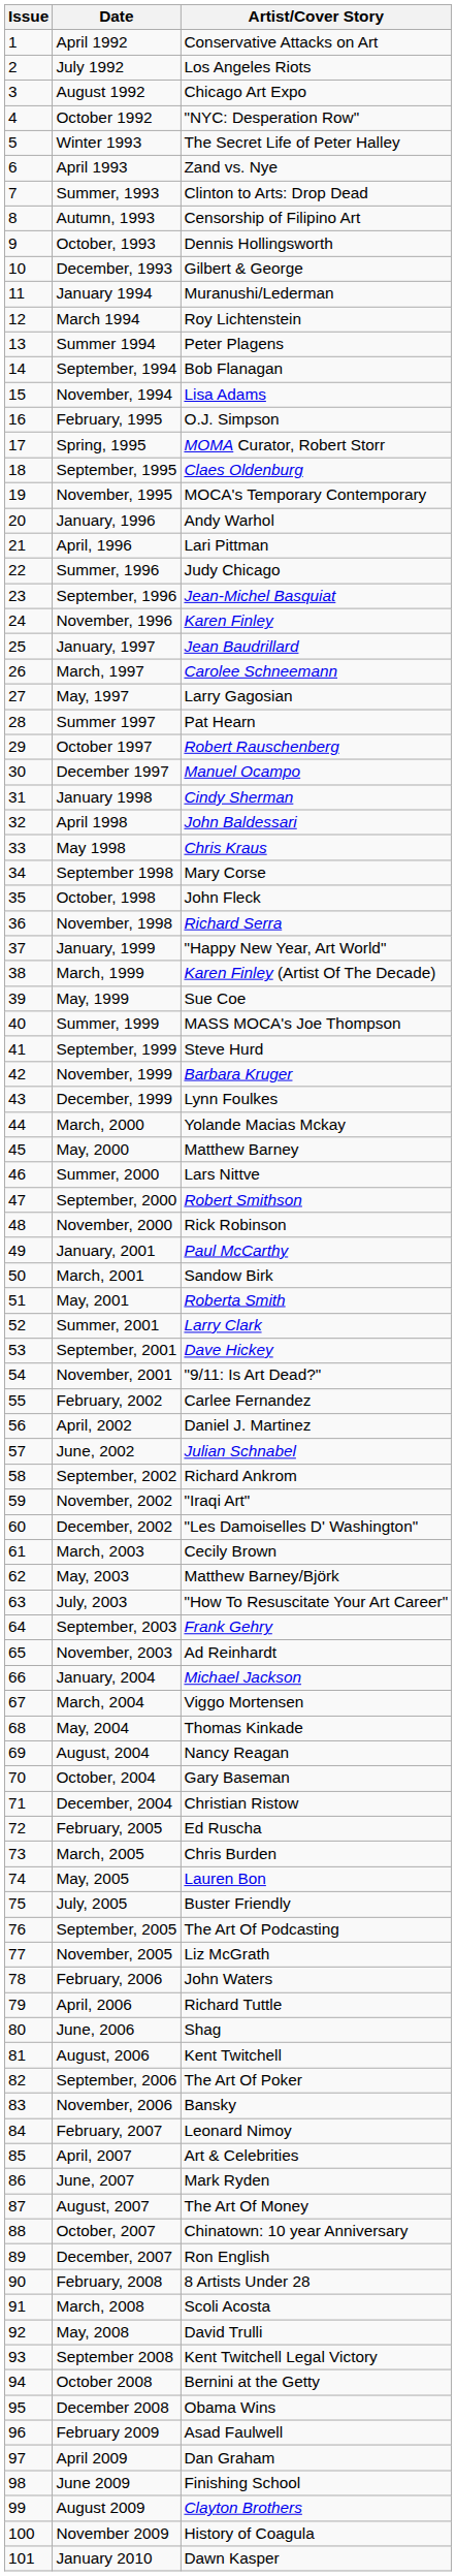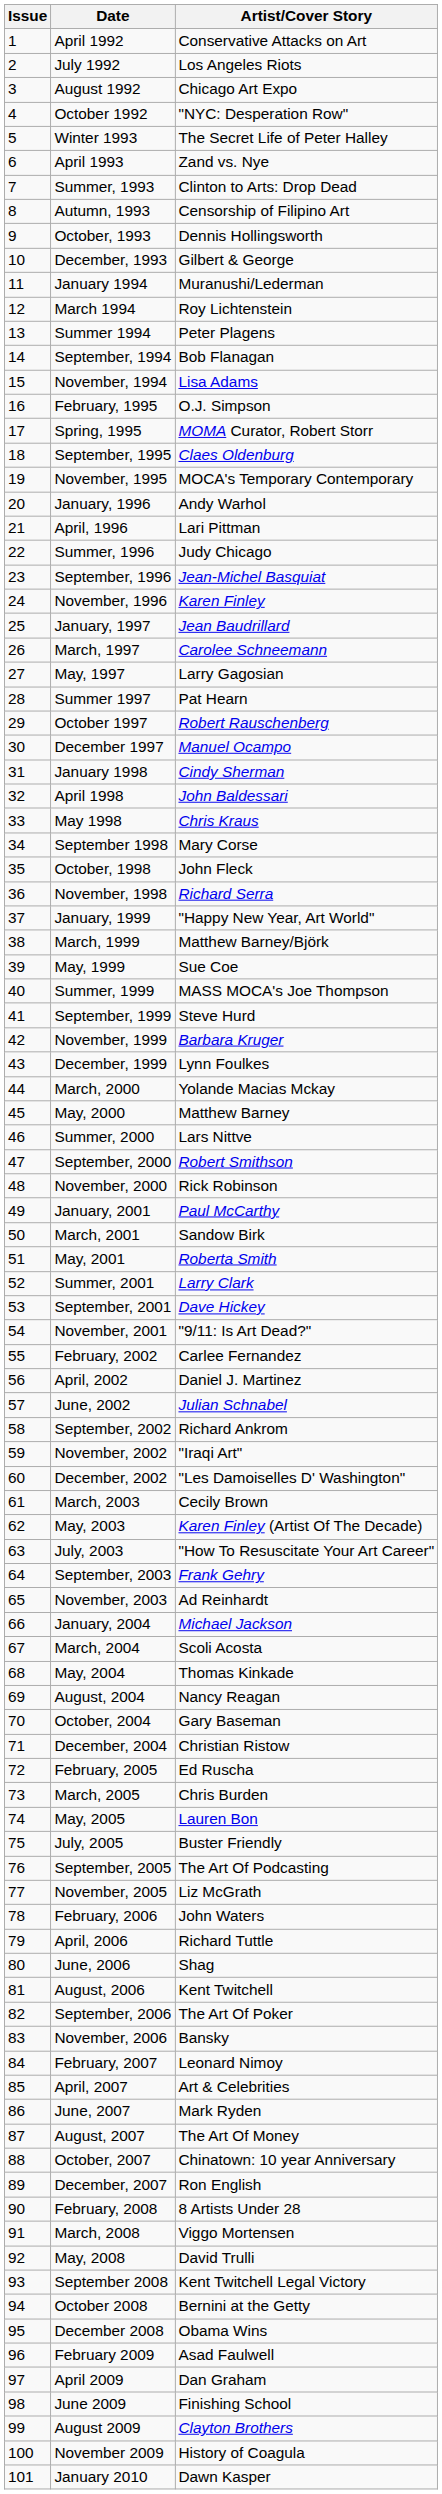March, 1999 | Artist/Cover Story: Karen Finley (Artist Of The Decade) -> Matthew Barney/Björk
May, 2003 | Artist/Cover Story: Matthew Barney/Björk -> Karen Finley (Artist Of The Decade)
March, 2004 | Artist/Cover Story: Viggo Mortensen -> Scoli Acosta
March, 2008 | Artist/Cover Story: Scoli Acosta -> Viggo Mortensen
